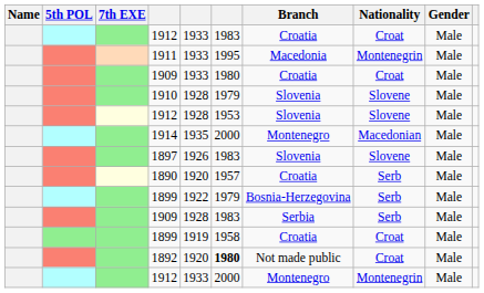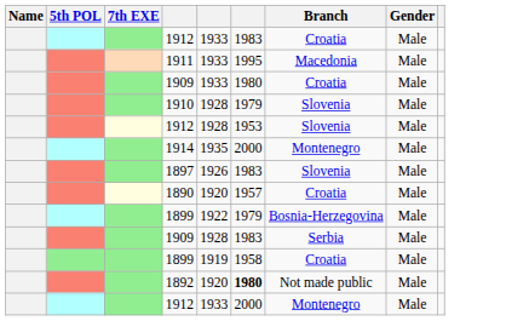- column: Nationality | Croat | Montenegrin | Croat | Slovene | Slovene | Macedonian | Slovene | Serb | Serb | Serb | Croat | Croat | Montenegrin
